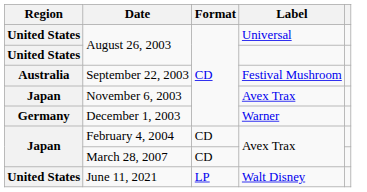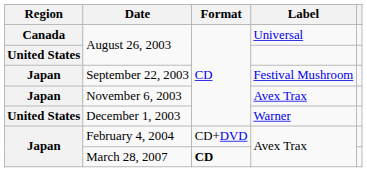August 26, 2003 / Universal | Region: United States -> Canada
September 22, 2003 | Region: Australia -> Japan
December 1, 2003 | Region: Germany -> United States
February 4, 2004 | Format: CD -> CD+DVD
March 28, 2007 | Format: normal -> bold
- row: United States | June 11, 2021 | LP | Walt Disney
